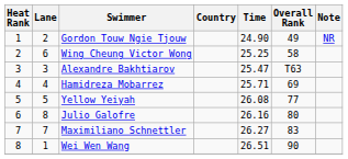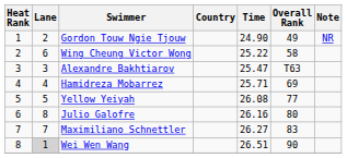Wing Cheung Victor Wong | Time: 25.25 -> 25.22
Wei Wen Wang | Lane: no background -> lightgrey background
